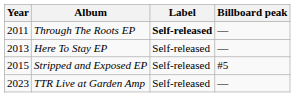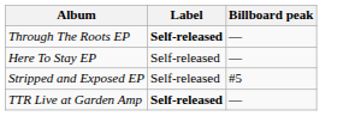- column: Year | 2011 | 2013 | 2015 | 2023
TTR Live at Garden Amp | Label: normal -> bold
